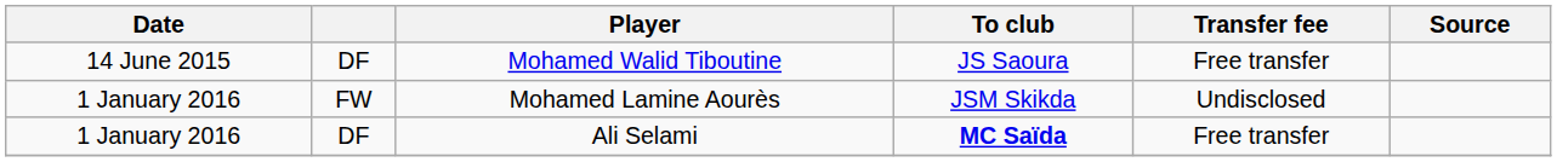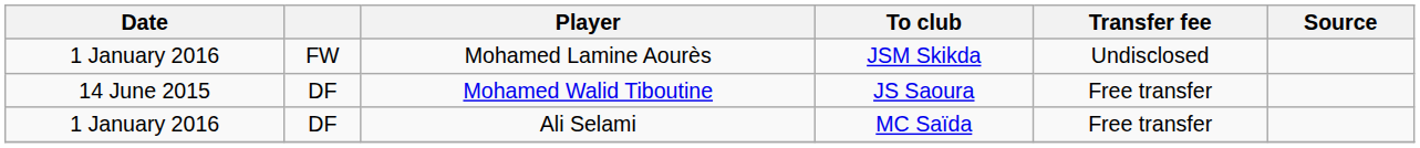rows swapped: Mohamed Walid Tiboutine <-> Mohamed Lamine Aourès
Ali Selami | To club: bold -> normal
